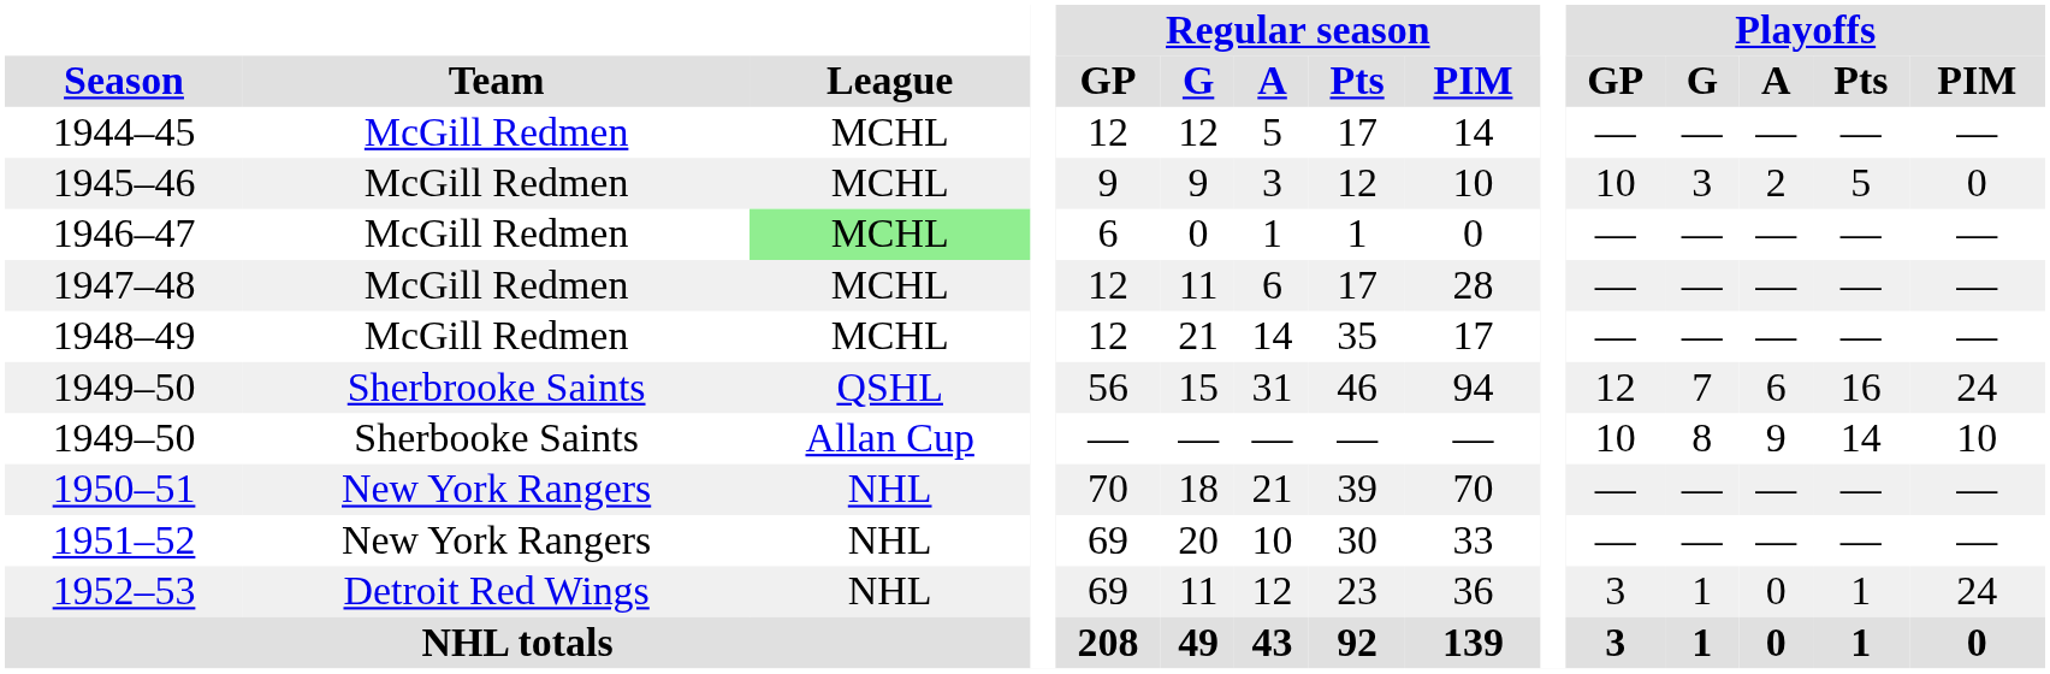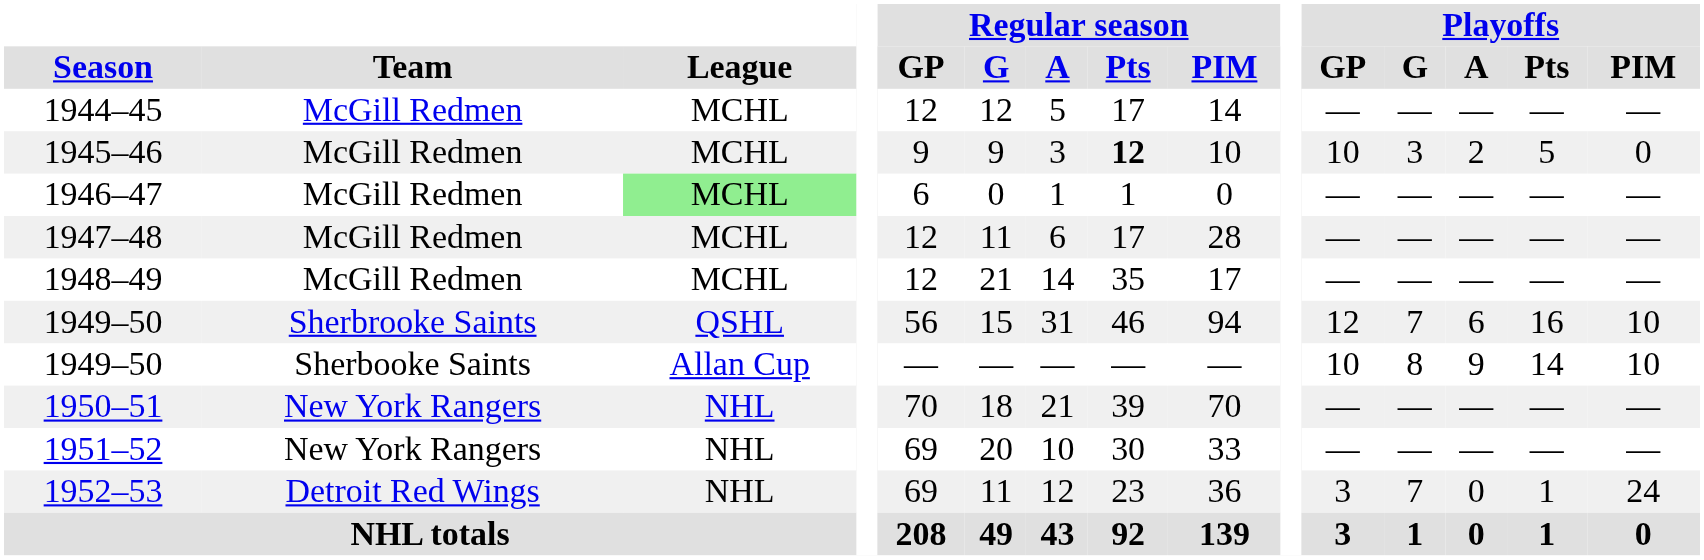1945–46 | Regular season / Pts: normal -> bold
1949–50 / Sherbrooke Saints | Playoffs / PIM: 24 -> 10
1952–53 | Playoffs / G: 1 -> 7
